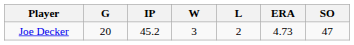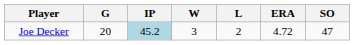Joe Decker | IP: no background -> lightblue background
Joe Decker | ERA: 4.73 -> 4.72
